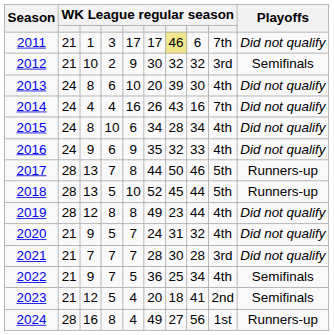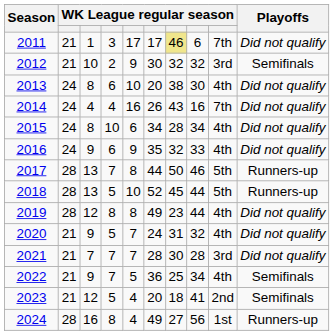2013 | column 7: 39 -> 38
